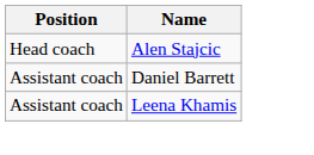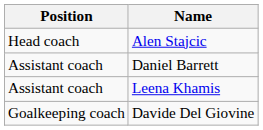+ row: Goalkeeping coach | Davide Del Giovine
